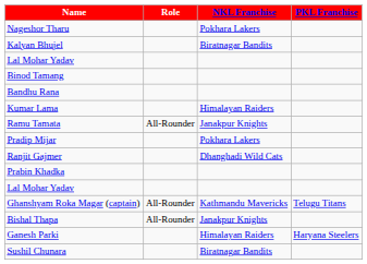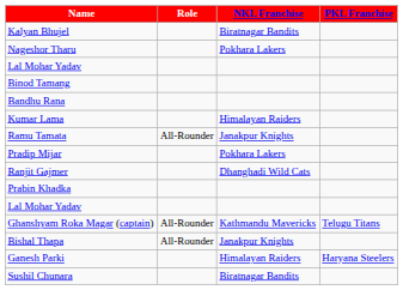rows swapped: Nageshor Tharu <-> Kalyan Bhujel
